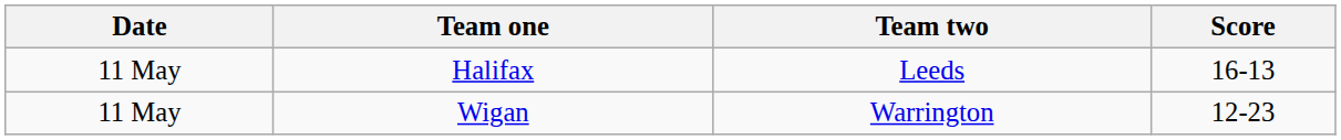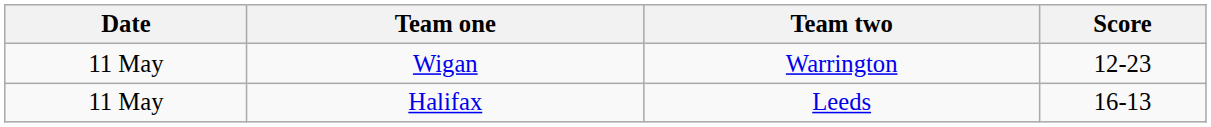rows swapped: Halifax <-> Wigan
